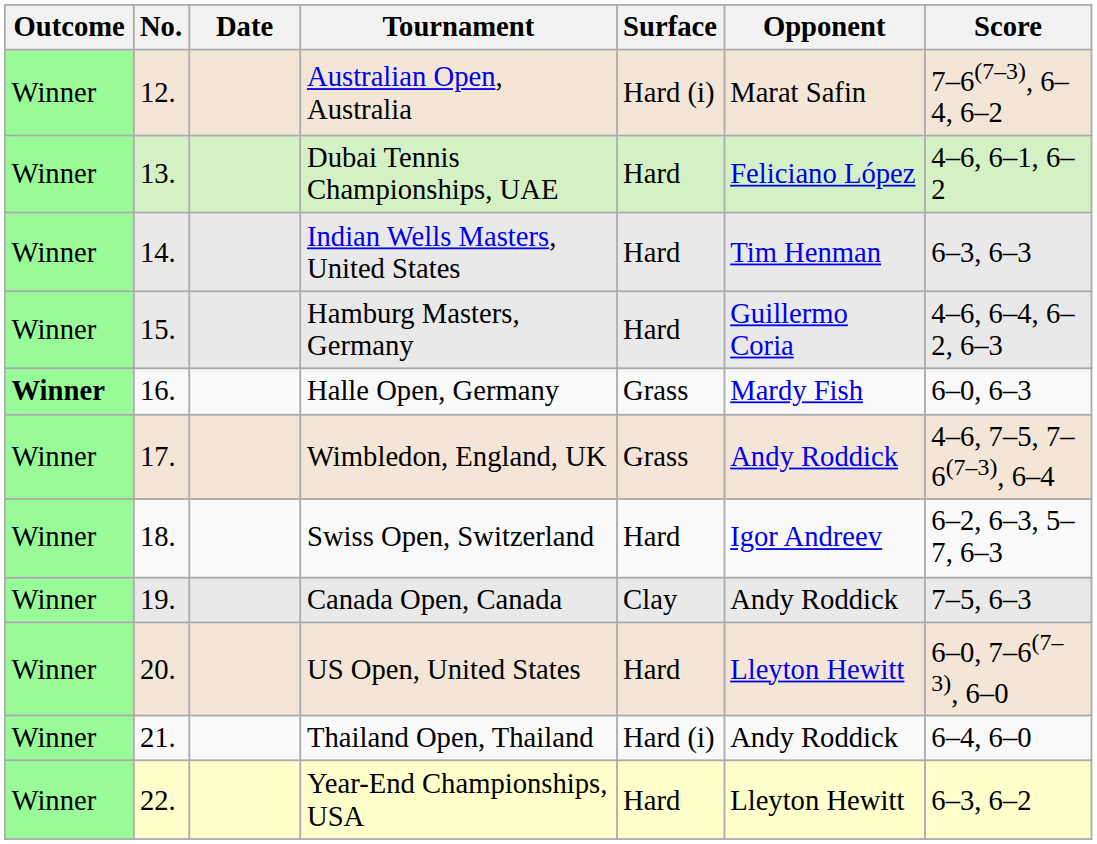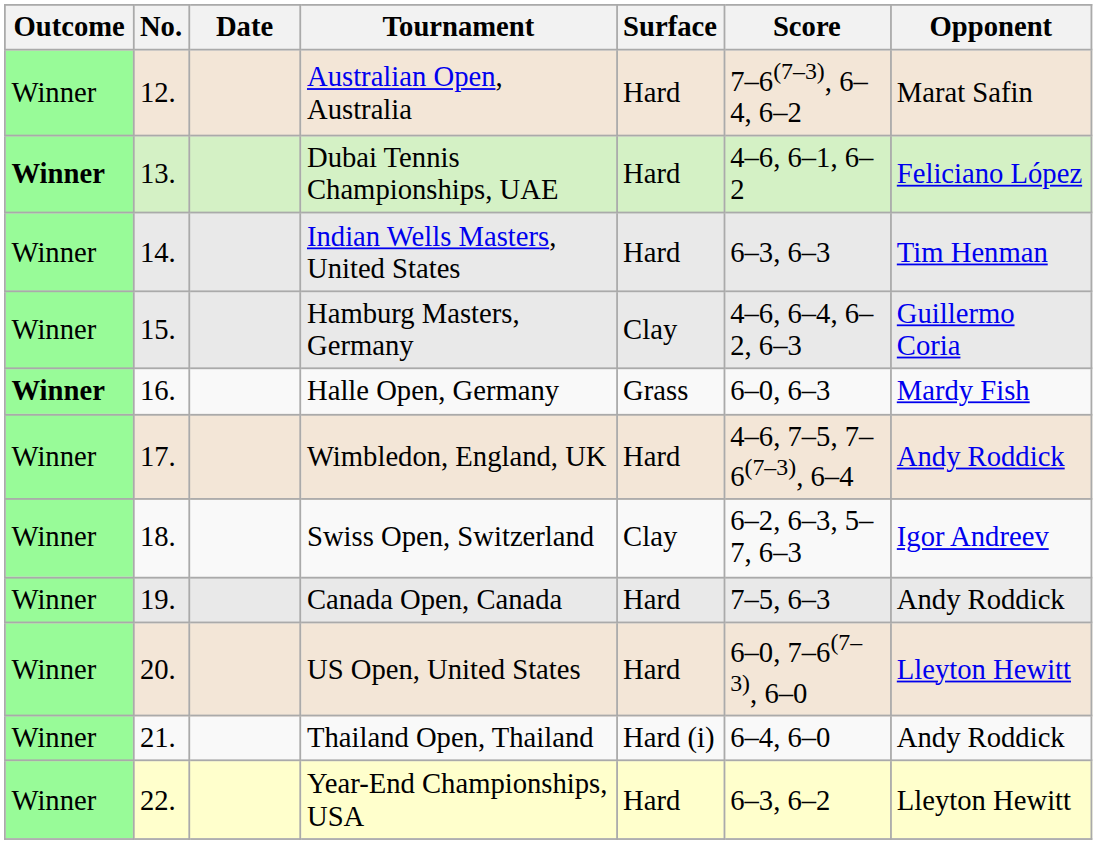columns swapped: Opponent <-> Score
Australian Open, Australia | Surface: Hard (i) -> Hard
Dubai Tennis Championships, UAE | Outcome: normal -> bold
Hamburg Masters, Germany | Surface: Hard -> Clay
Wimbledon, England, UK | Surface: Grass -> Hard
Swiss Open, Switzerland | Surface: Hard -> Clay
Canada Open, Canada | Surface: Clay -> Hard
